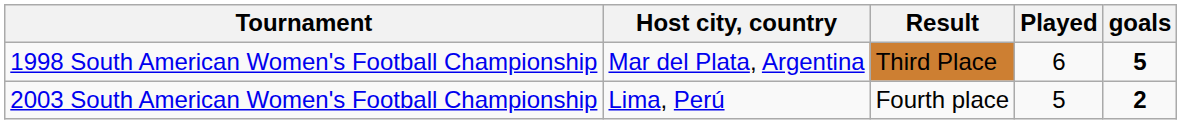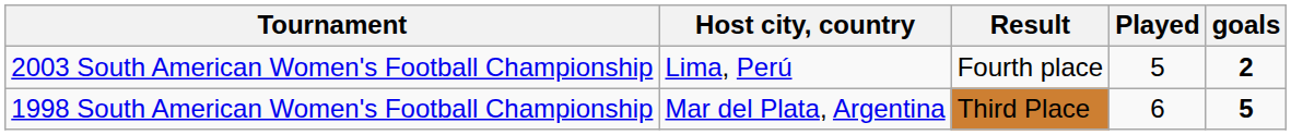rows swapped: 1998 South American Women's Football Championship <-> 2003 South American Women's Football Championship
